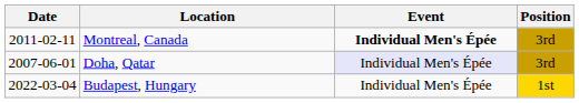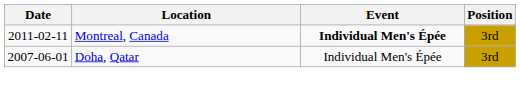Doha, Qatar | Event: lavender background -> no background
- row: 2022-03-04 | Budapest, Hungary | Individual Men's Épée | 1st
